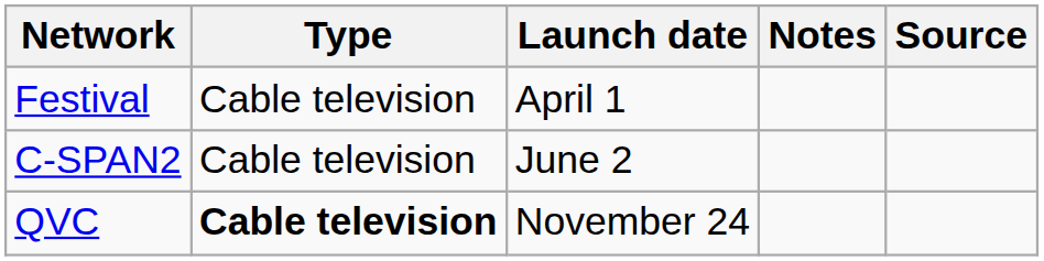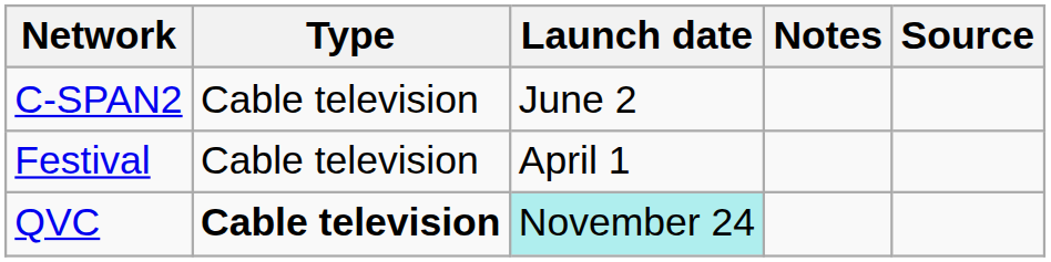rows swapped: Festival <-> C-SPAN2
QVC | Launch date: no background -> paleturquoise background
